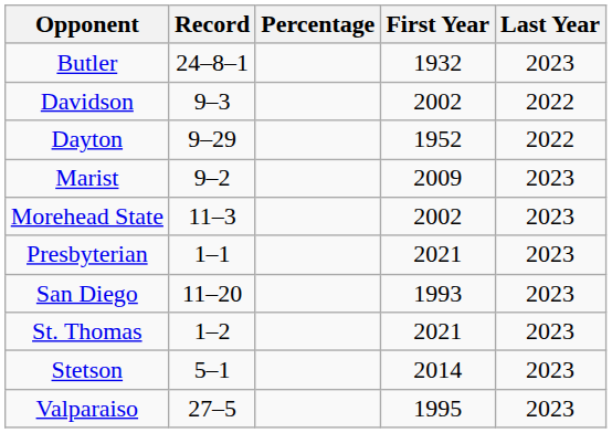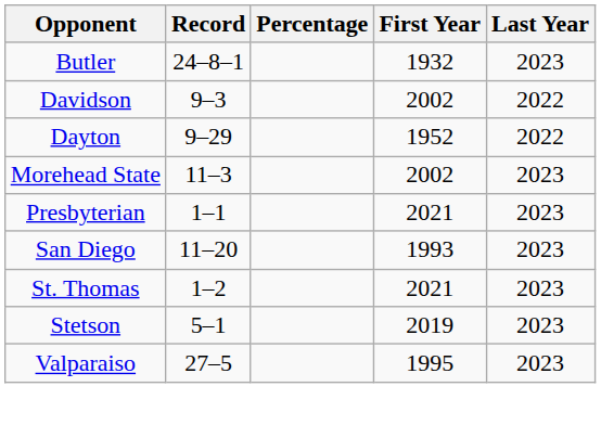- row: Marist | 9–2 | 2009 | 2023
Stetson | First Year: 2014 -> 2019
